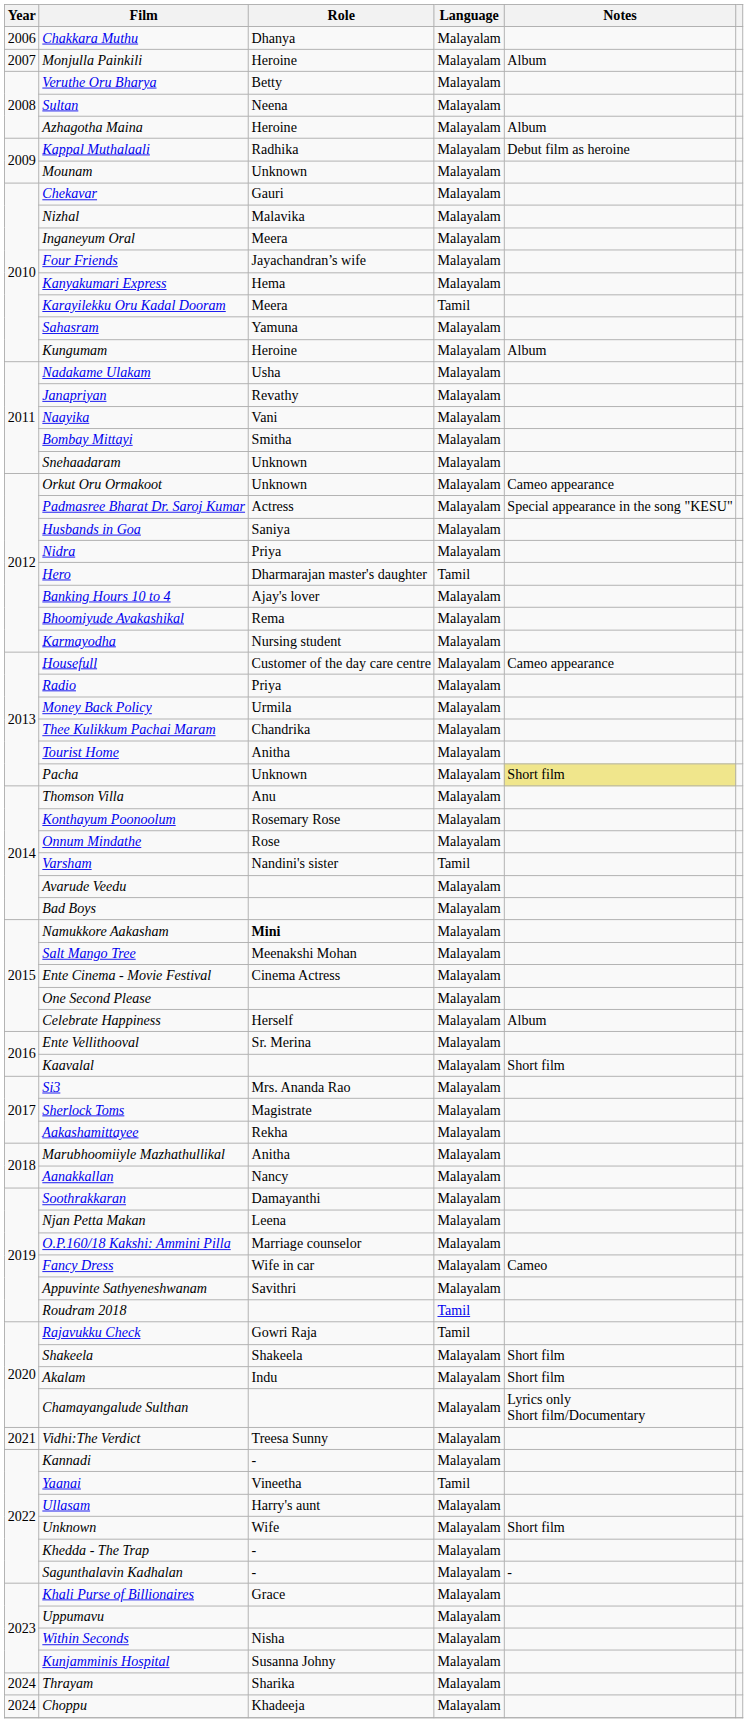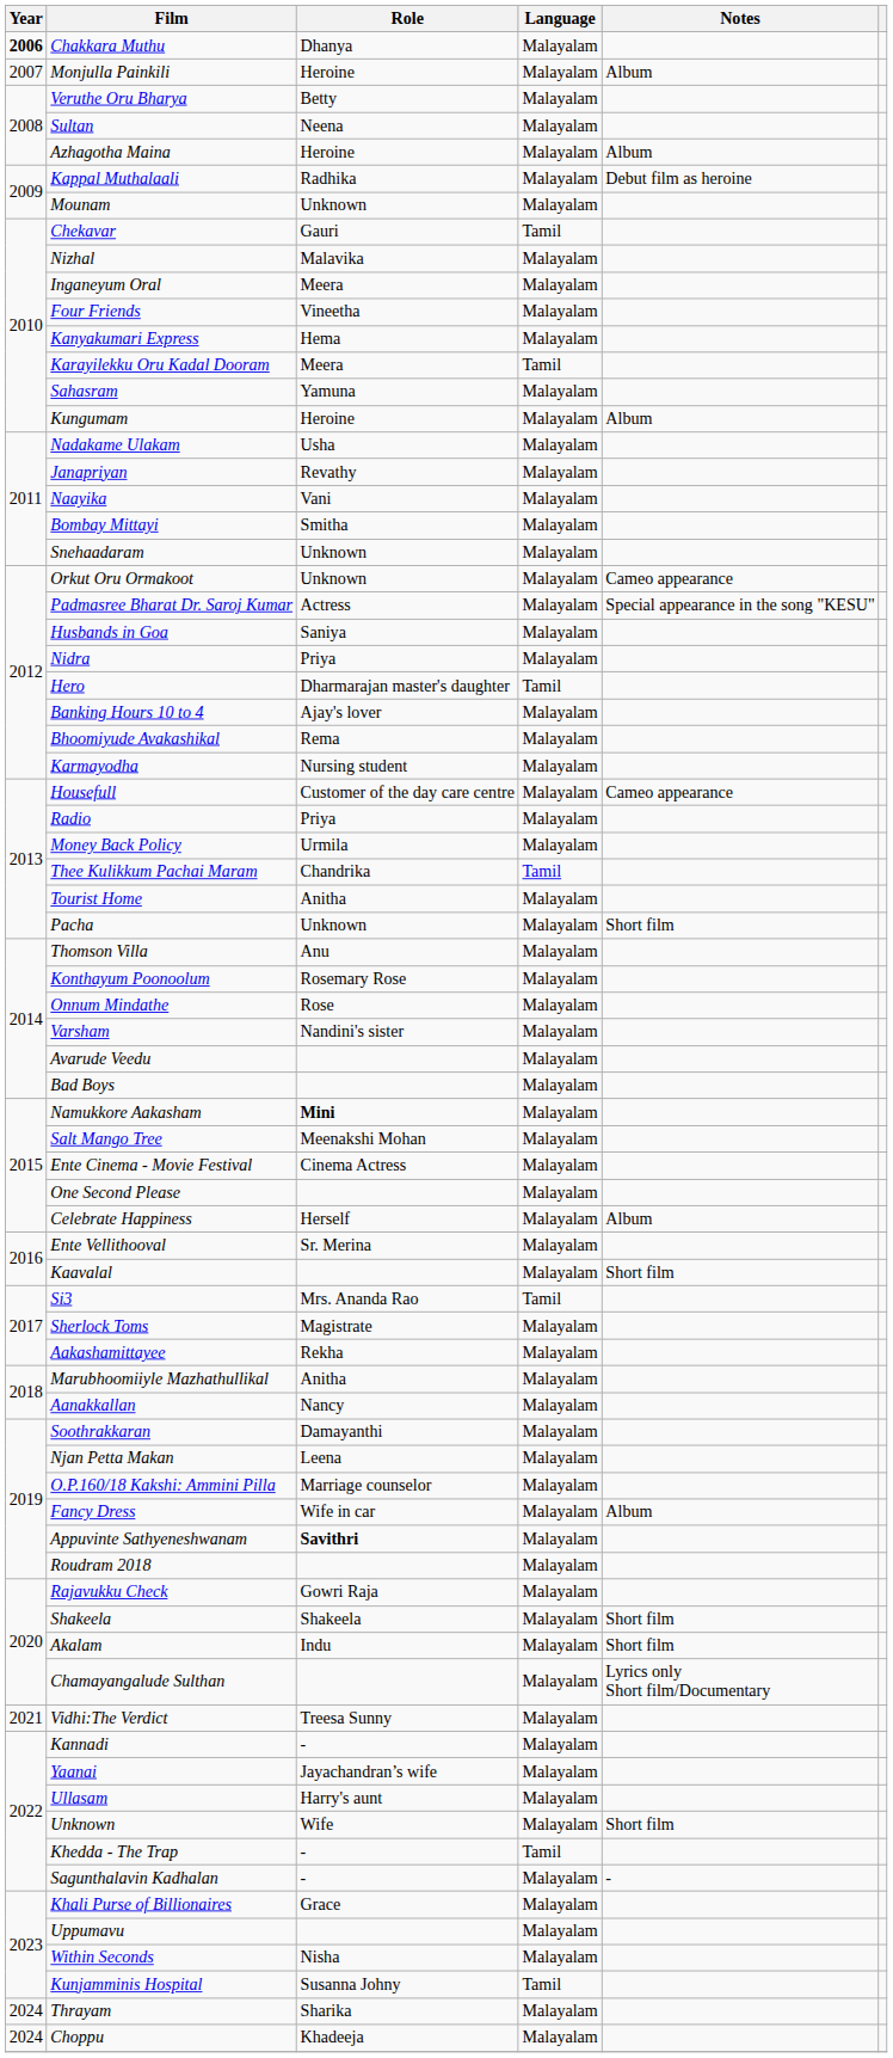Chakkara Muthu | Year: normal -> bold
Chekavar | Language: Malayalam -> Tamil
Four Friends | Role: Jayachandran’s wife -> Vineetha
Thee Kulikkum Pachai Maram | Language: Malayalam -> Tamil
Pacha | Notes: khaki background -> no background
Varsham | Language: Tamil -> Malayalam
Si3 | Language: Malayalam -> Tamil
Fancy Dress | Notes: Cameo -> Album
Appuvinte Sathyeneshwanam | Role: normal -> bold
Roudram 2018 | Language: Tamil -> Malayalam
Rajavukku Check | Language: Tamil -> Malayalam
Yaanai | Role: Vineetha -> Jayachandran’s wife
Yaanai | Language: Tamil -> Malayalam
Khedda - The Trap | Language: Malayalam -> Tamil
Kunjamminis Hospital | Language: Malayalam -> Tamil
